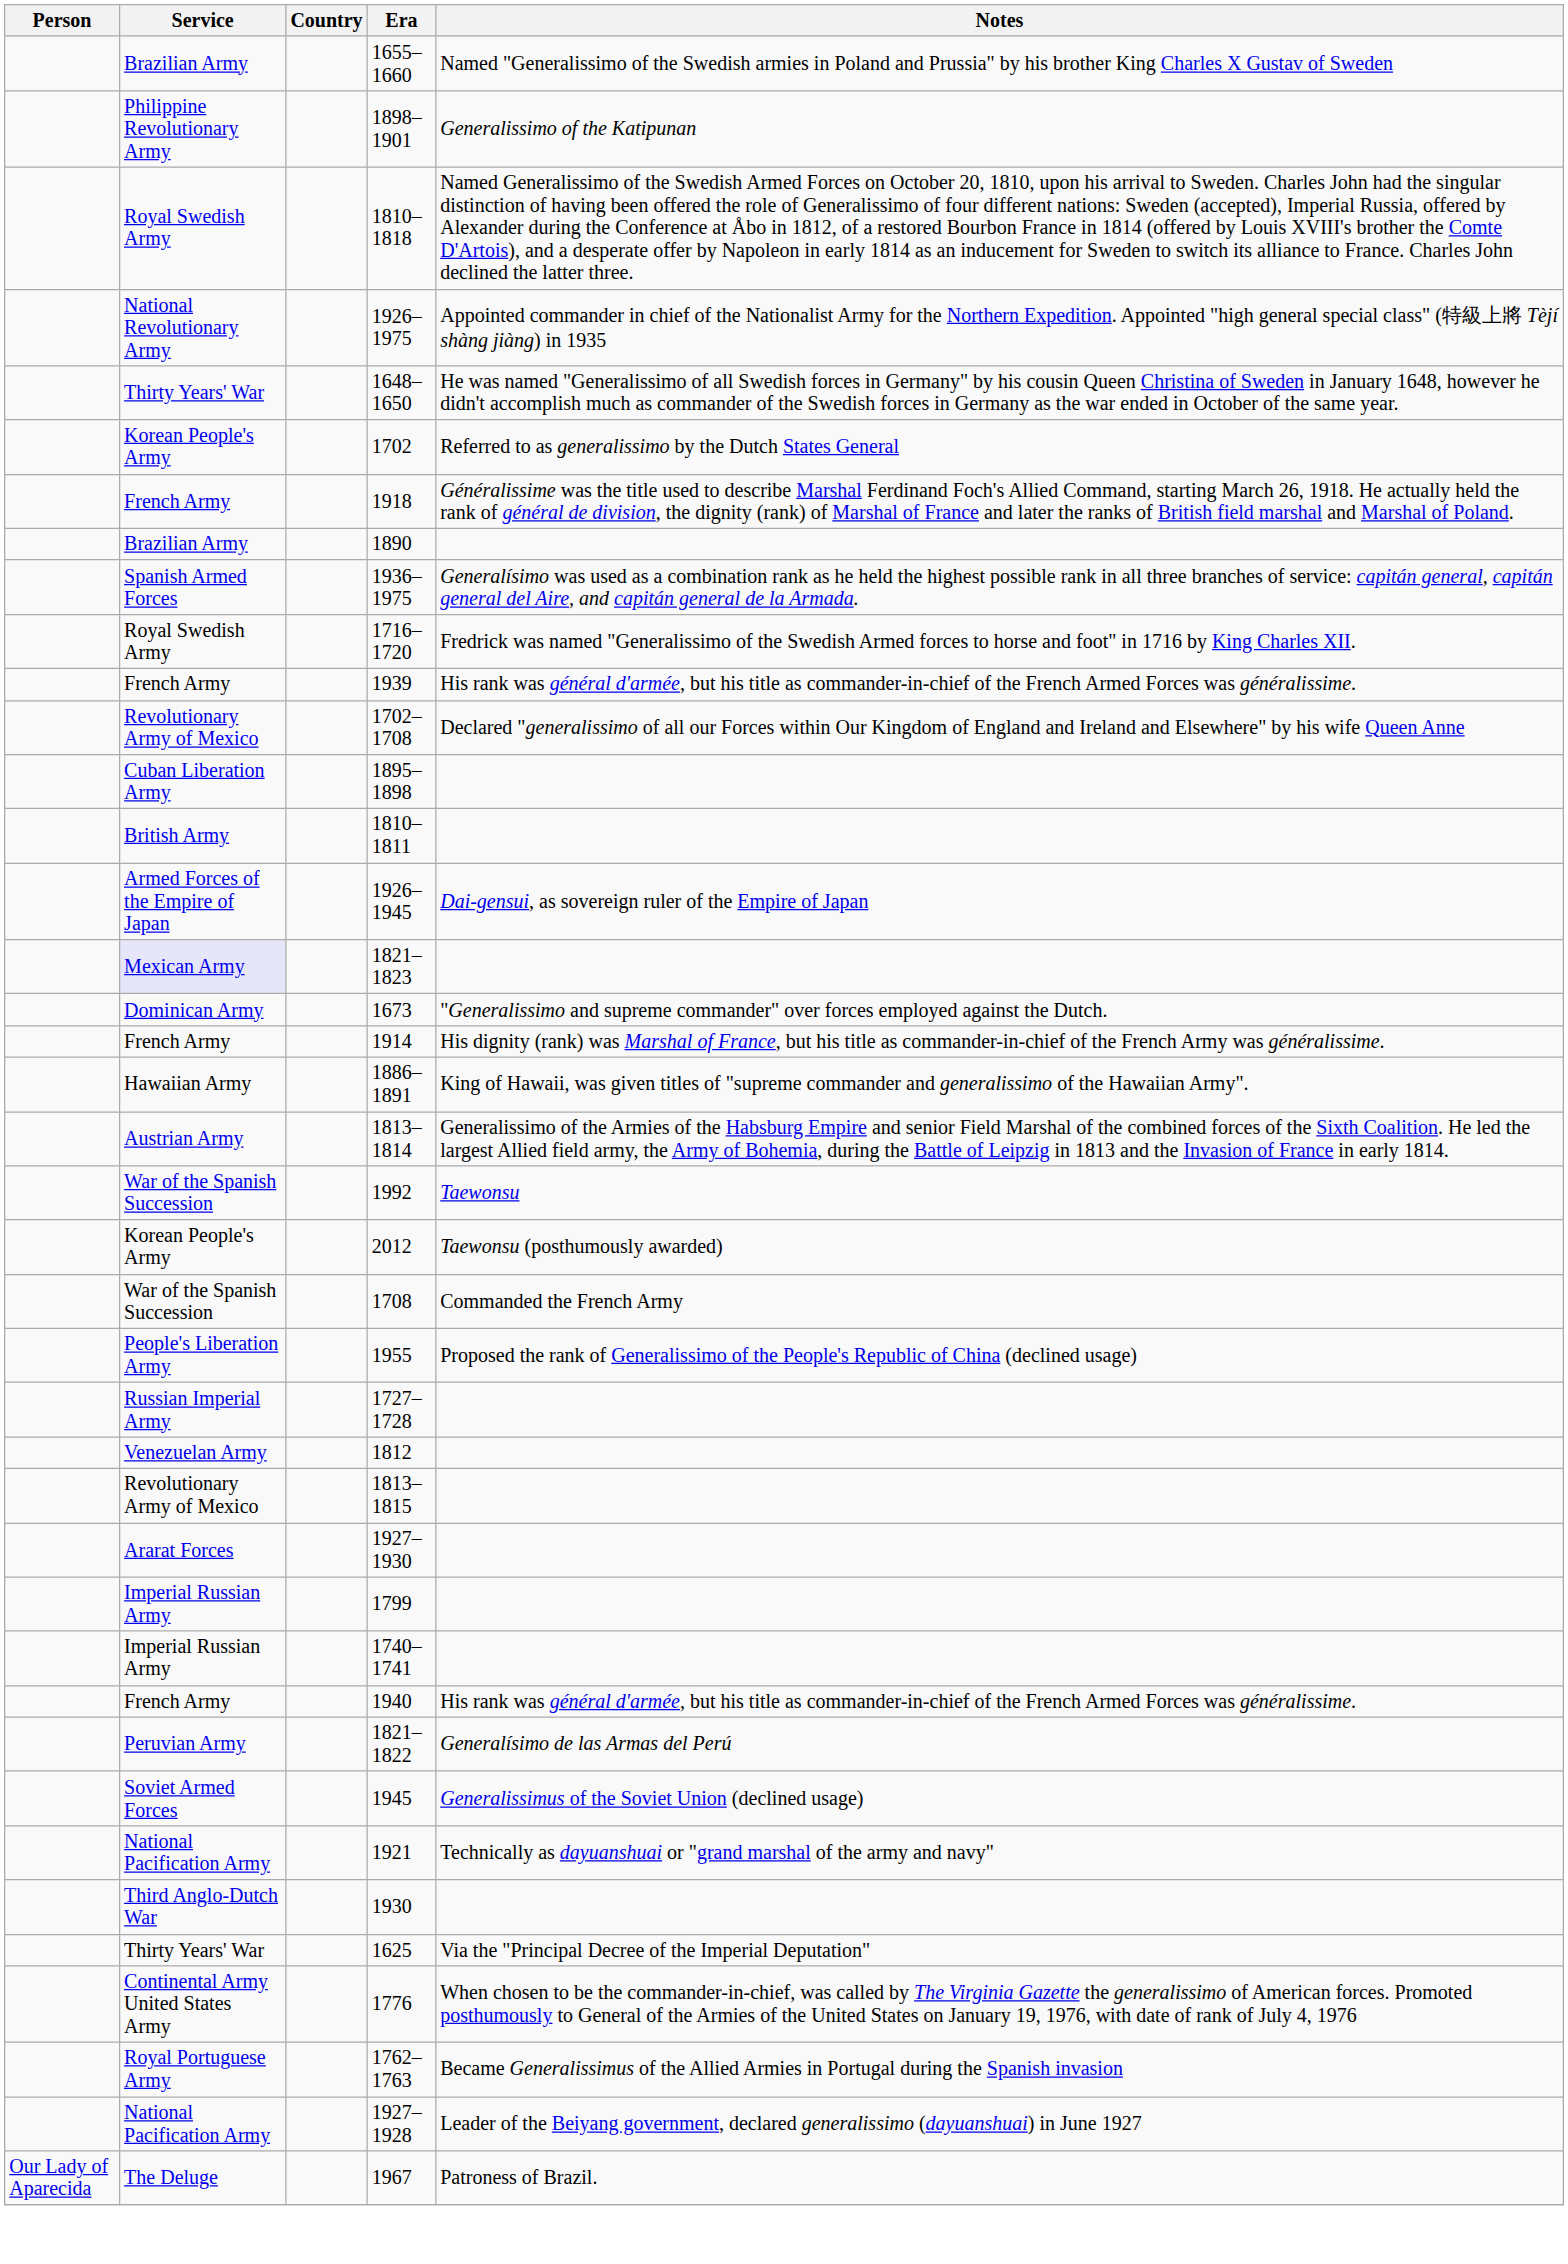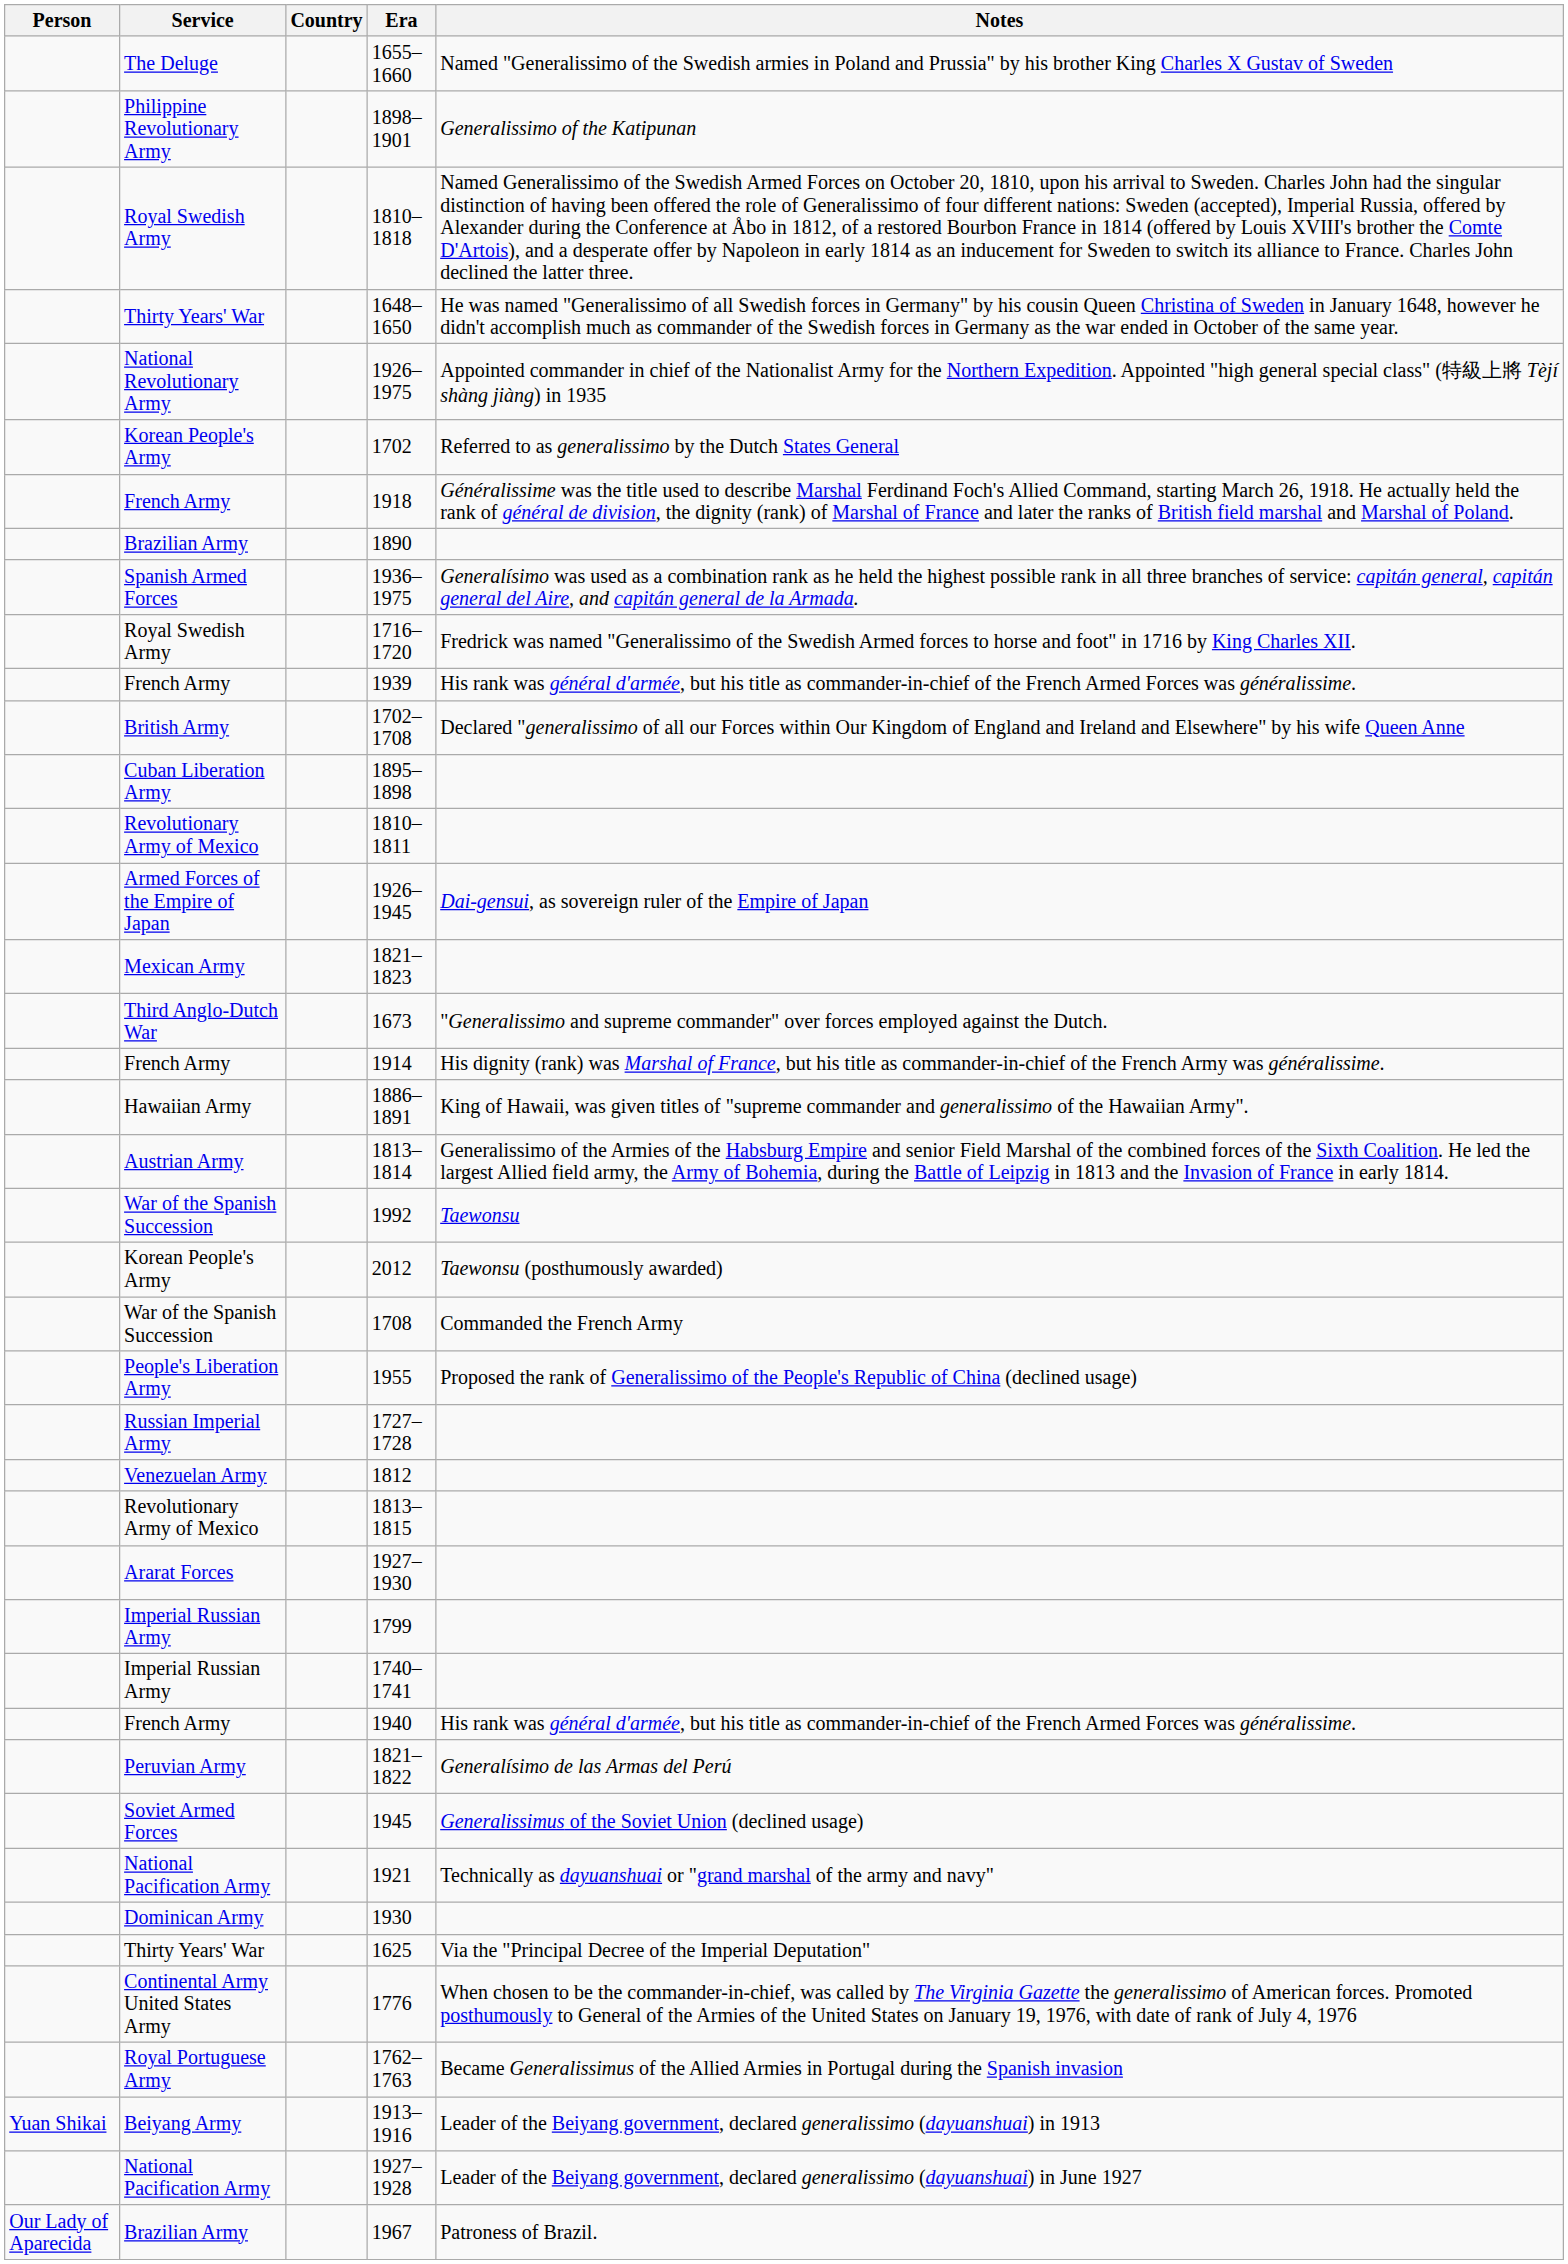1655–1660 | Service: Brazilian Army -> The Deluge
rows swapped: 1648–1650 <-> 1926–1975
1702–1708 | Service: Revolutionary Army of Mexico -> British Army
1810–1811 | Service: British Army -> Revolutionary Army of Mexico
1821–1823 | Service: lavender background -> no background
1673 | Service: Dominican Army -> Third Anglo-Dutch War
1930 | Service: Third Anglo-Dutch War -> Dominican Army
+ row: Yuan Shikai | Beiyang Army | 1913–1916 | Leader of the Beiyang government, declared generalissimo (dayuanshuai) in 1913
1967 | Service: The Deluge -> Brazilian Army
